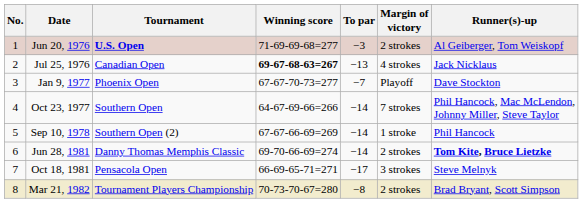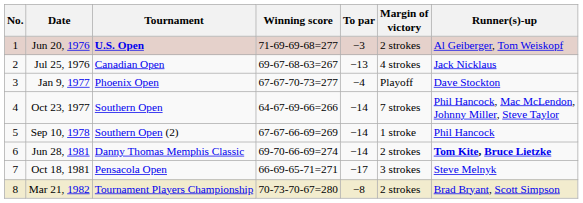Jul 25, 1976 | Winning score: bold -> normal
Jan 9, 1977 | To par: −7 -> −4
